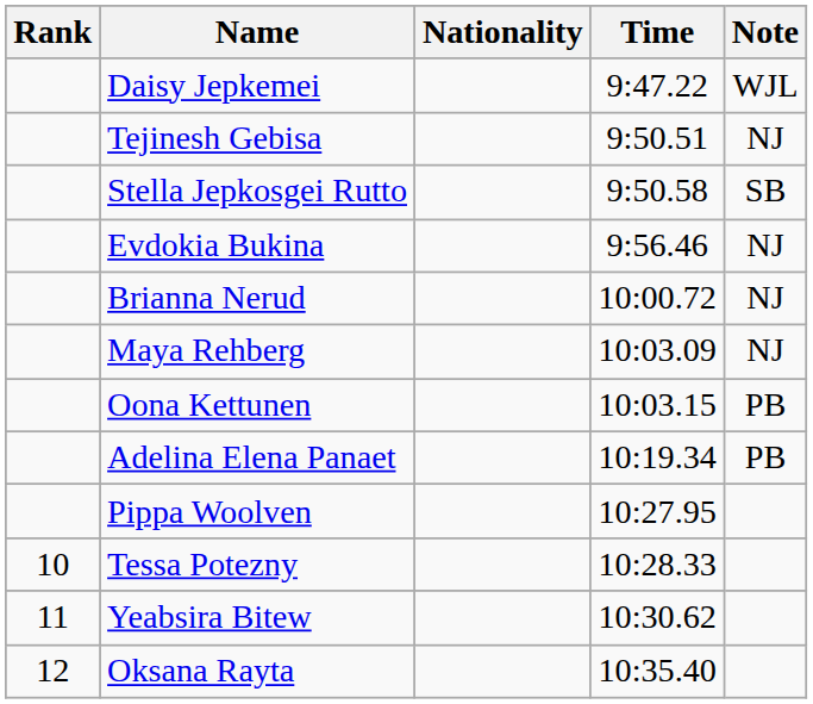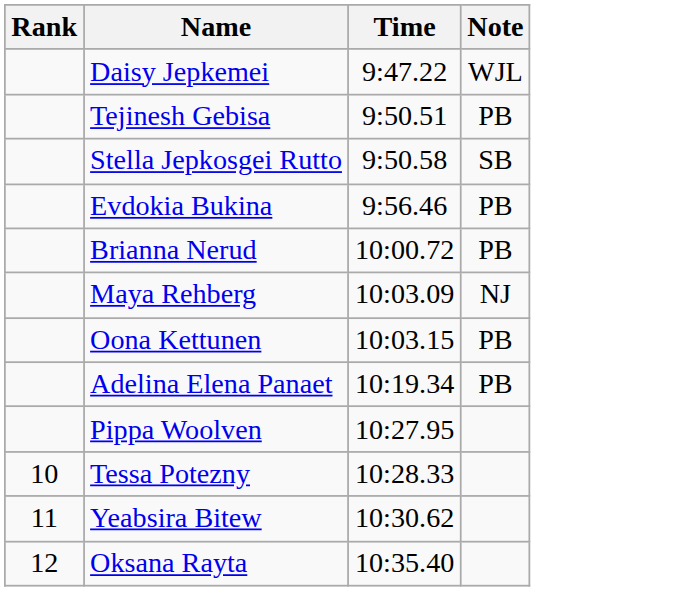- column: Nationality
Tejinesh Gebisa | Note: NJ -> PB
Evdokia Bukina | Note: NJ -> PB
Brianna Nerud | Note: NJ -> PB
